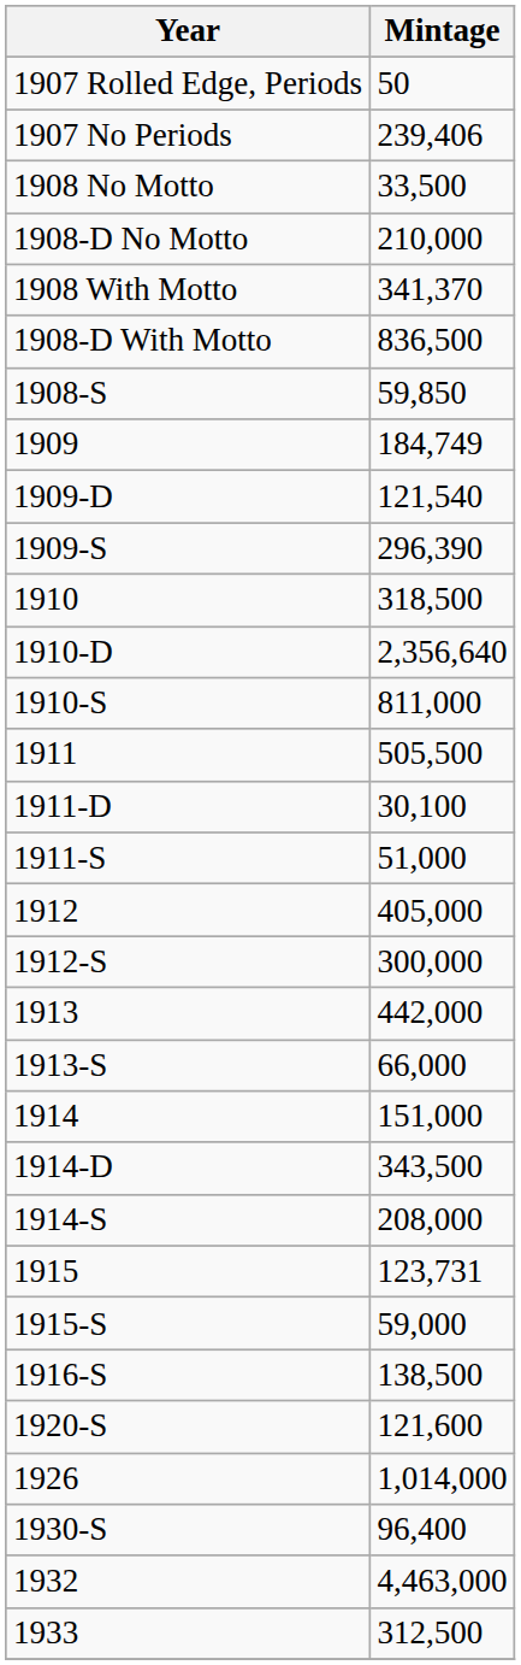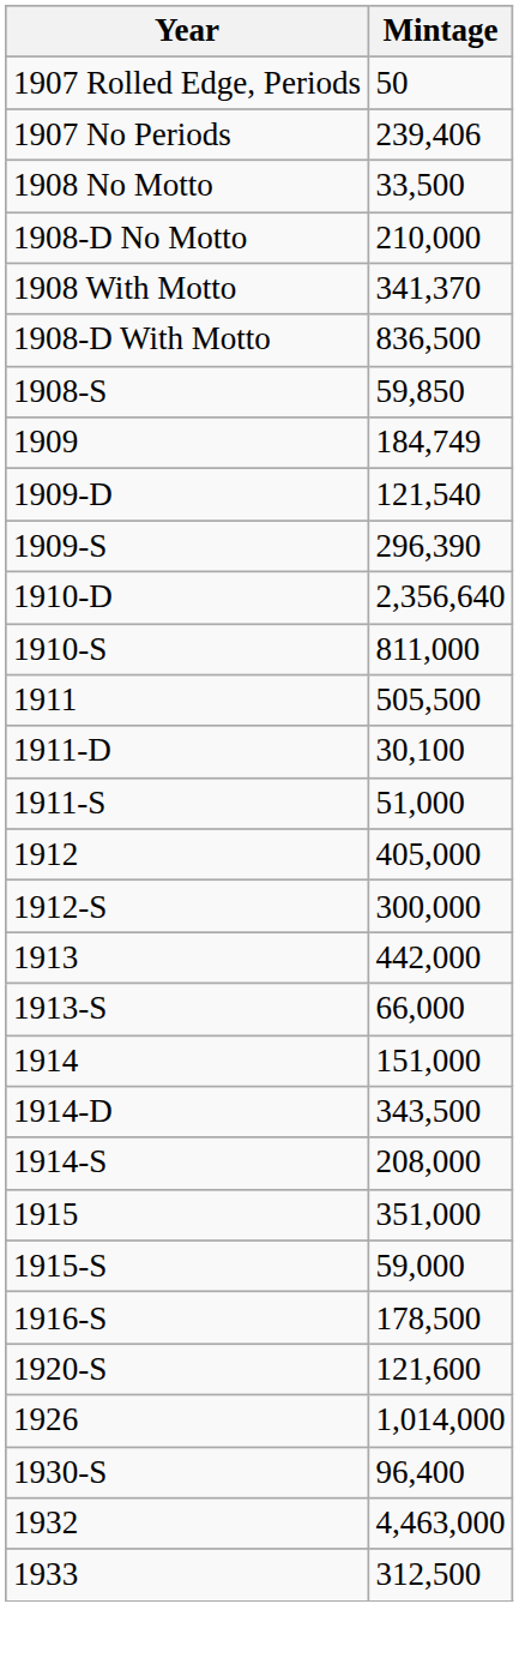- row: 1910 | 318,500
1915 | Mintage: 123,731 -> 351,000
1916-S | Mintage: 138,500 -> 178,500
